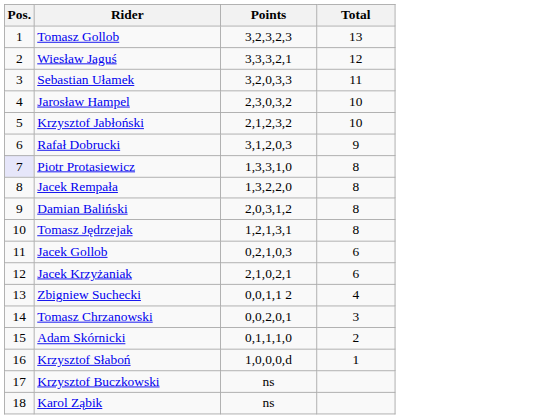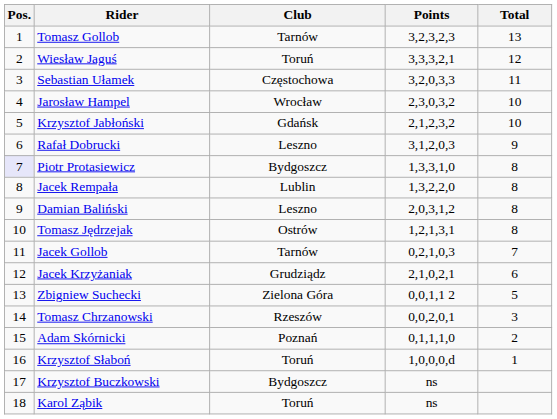+ column: Club | Tarnów | Toruń | Częstochowa | Wrocław | Gdańsk | Leszno | Bydgoszcz | Lublin | Leszno | Ostrów | Tarnów | Grudziądz | Zielona Góra | Rzeszów | Poznań | Toruń | Bydgoszcz | Toruń
Jacek Gollob | Total: 6 -> 7
Zbigniew Suchecki | Total: 4 -> 5
